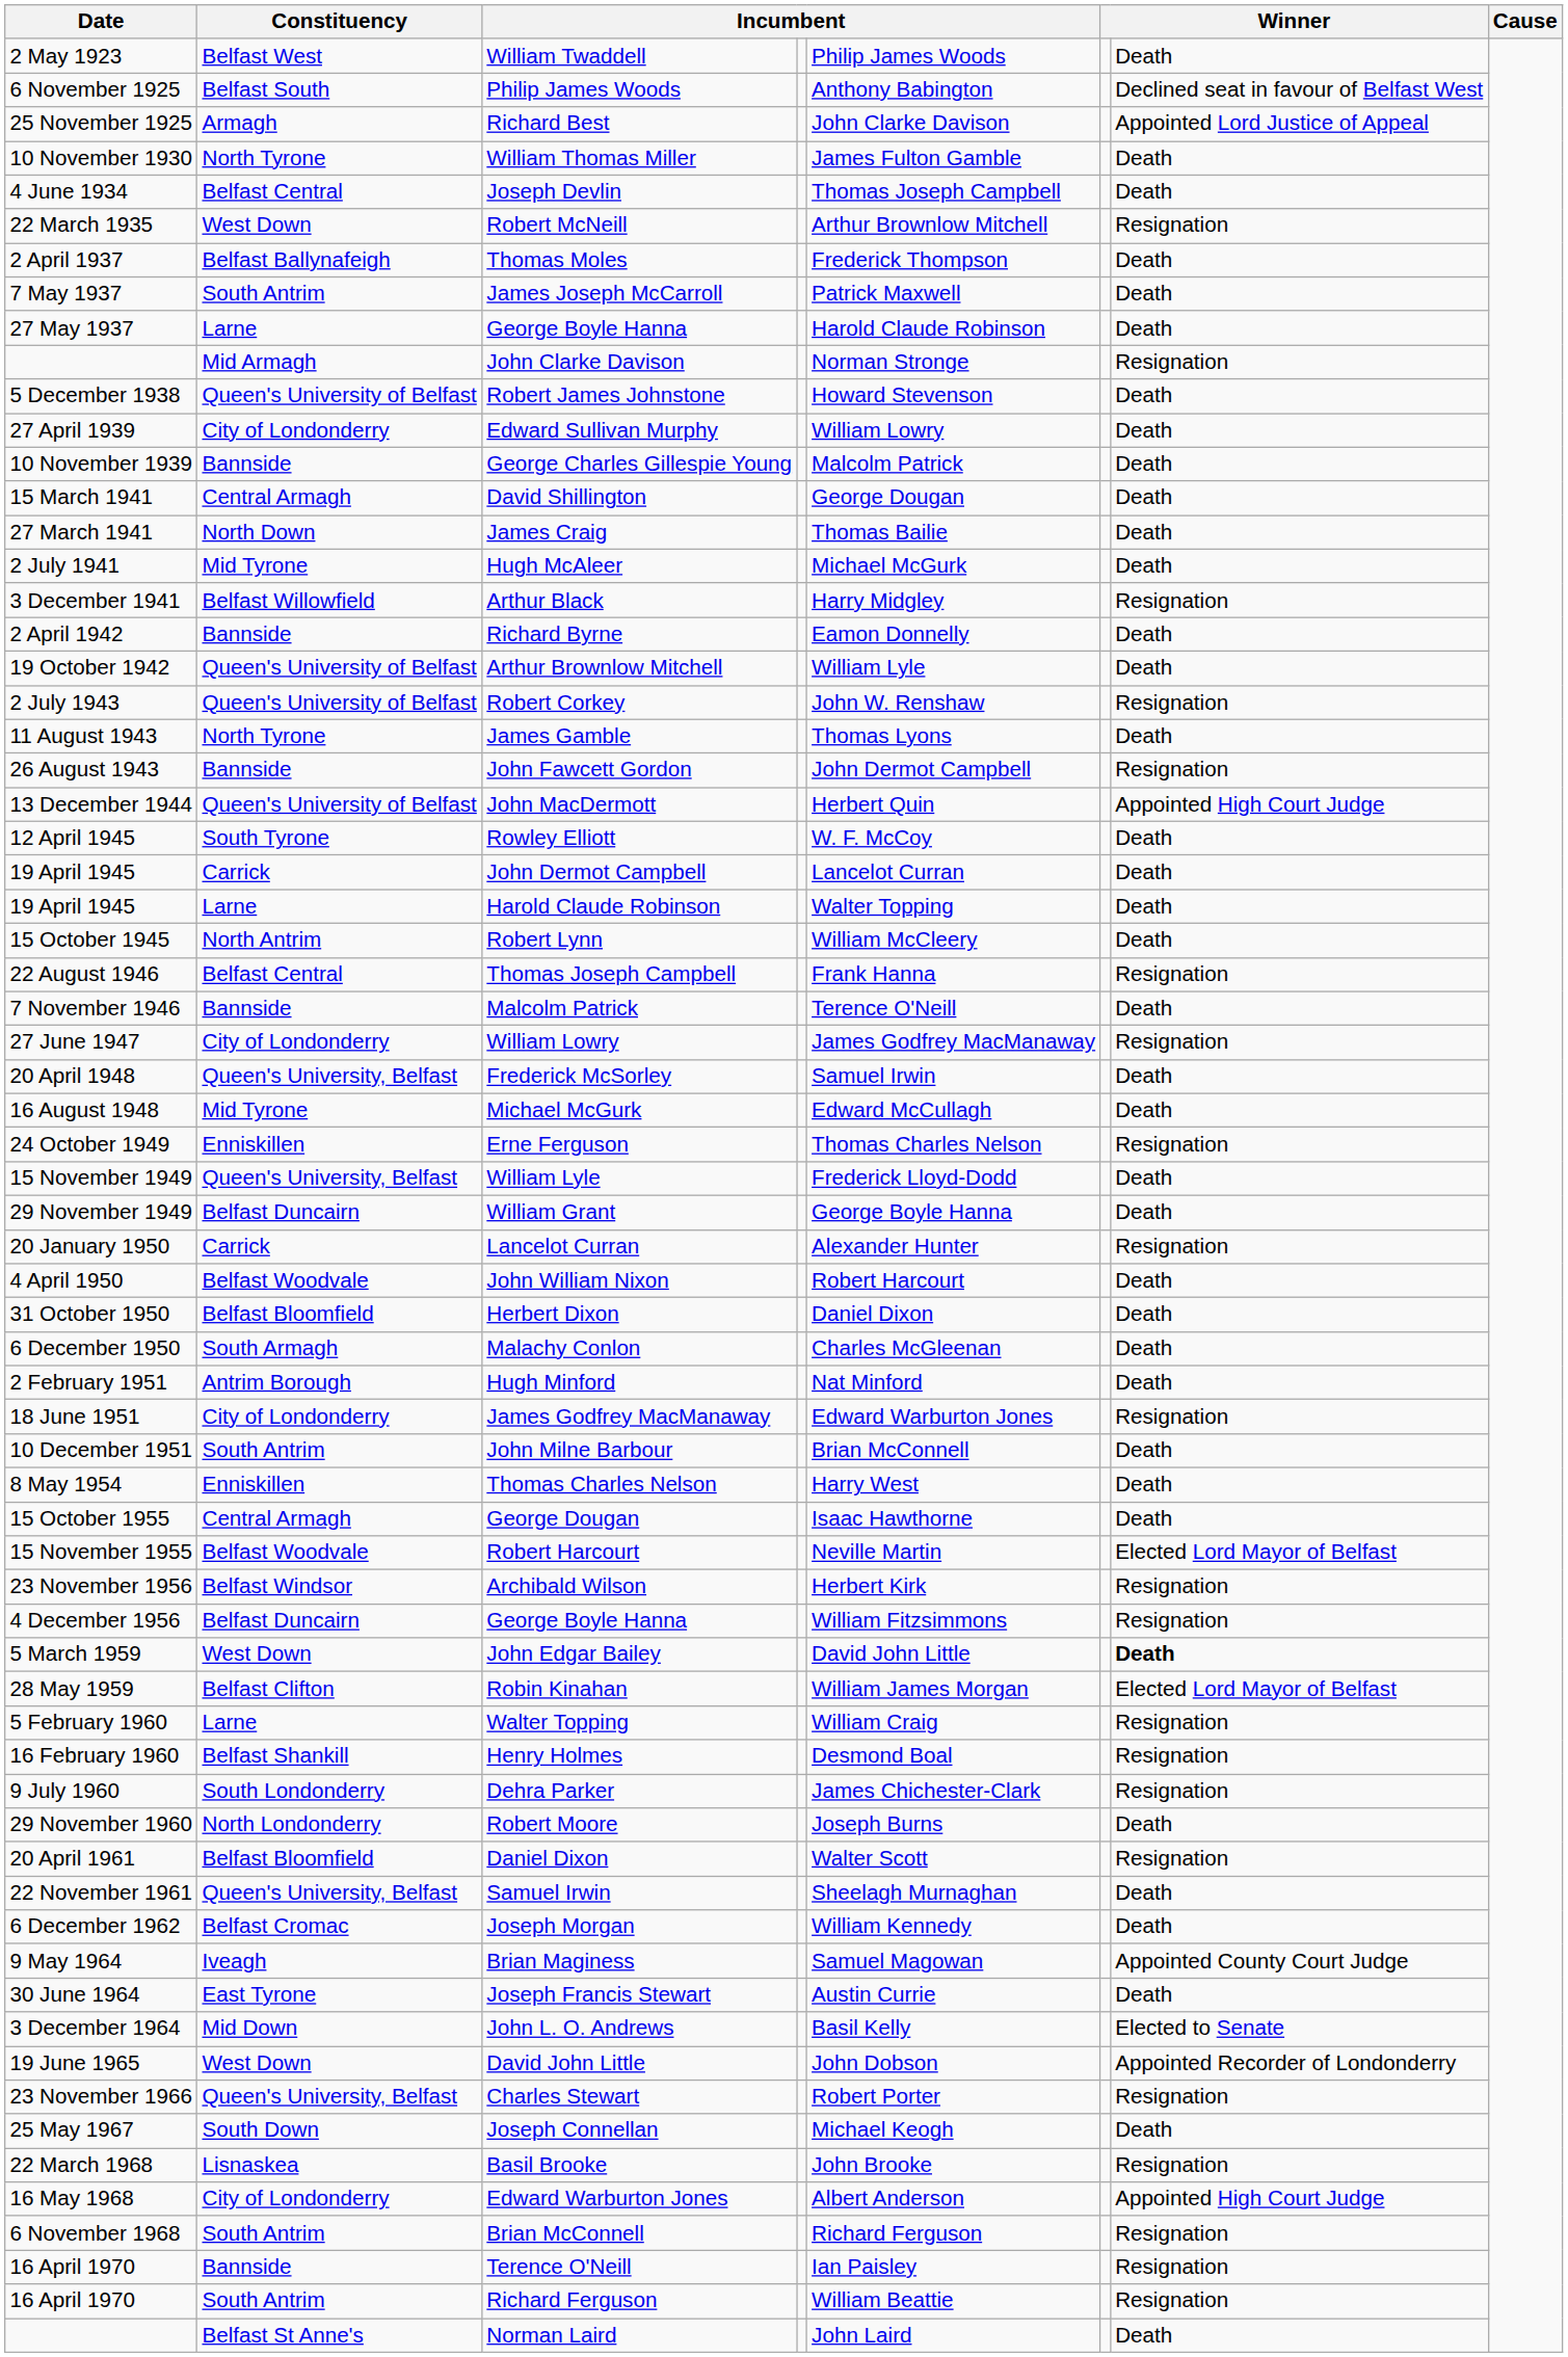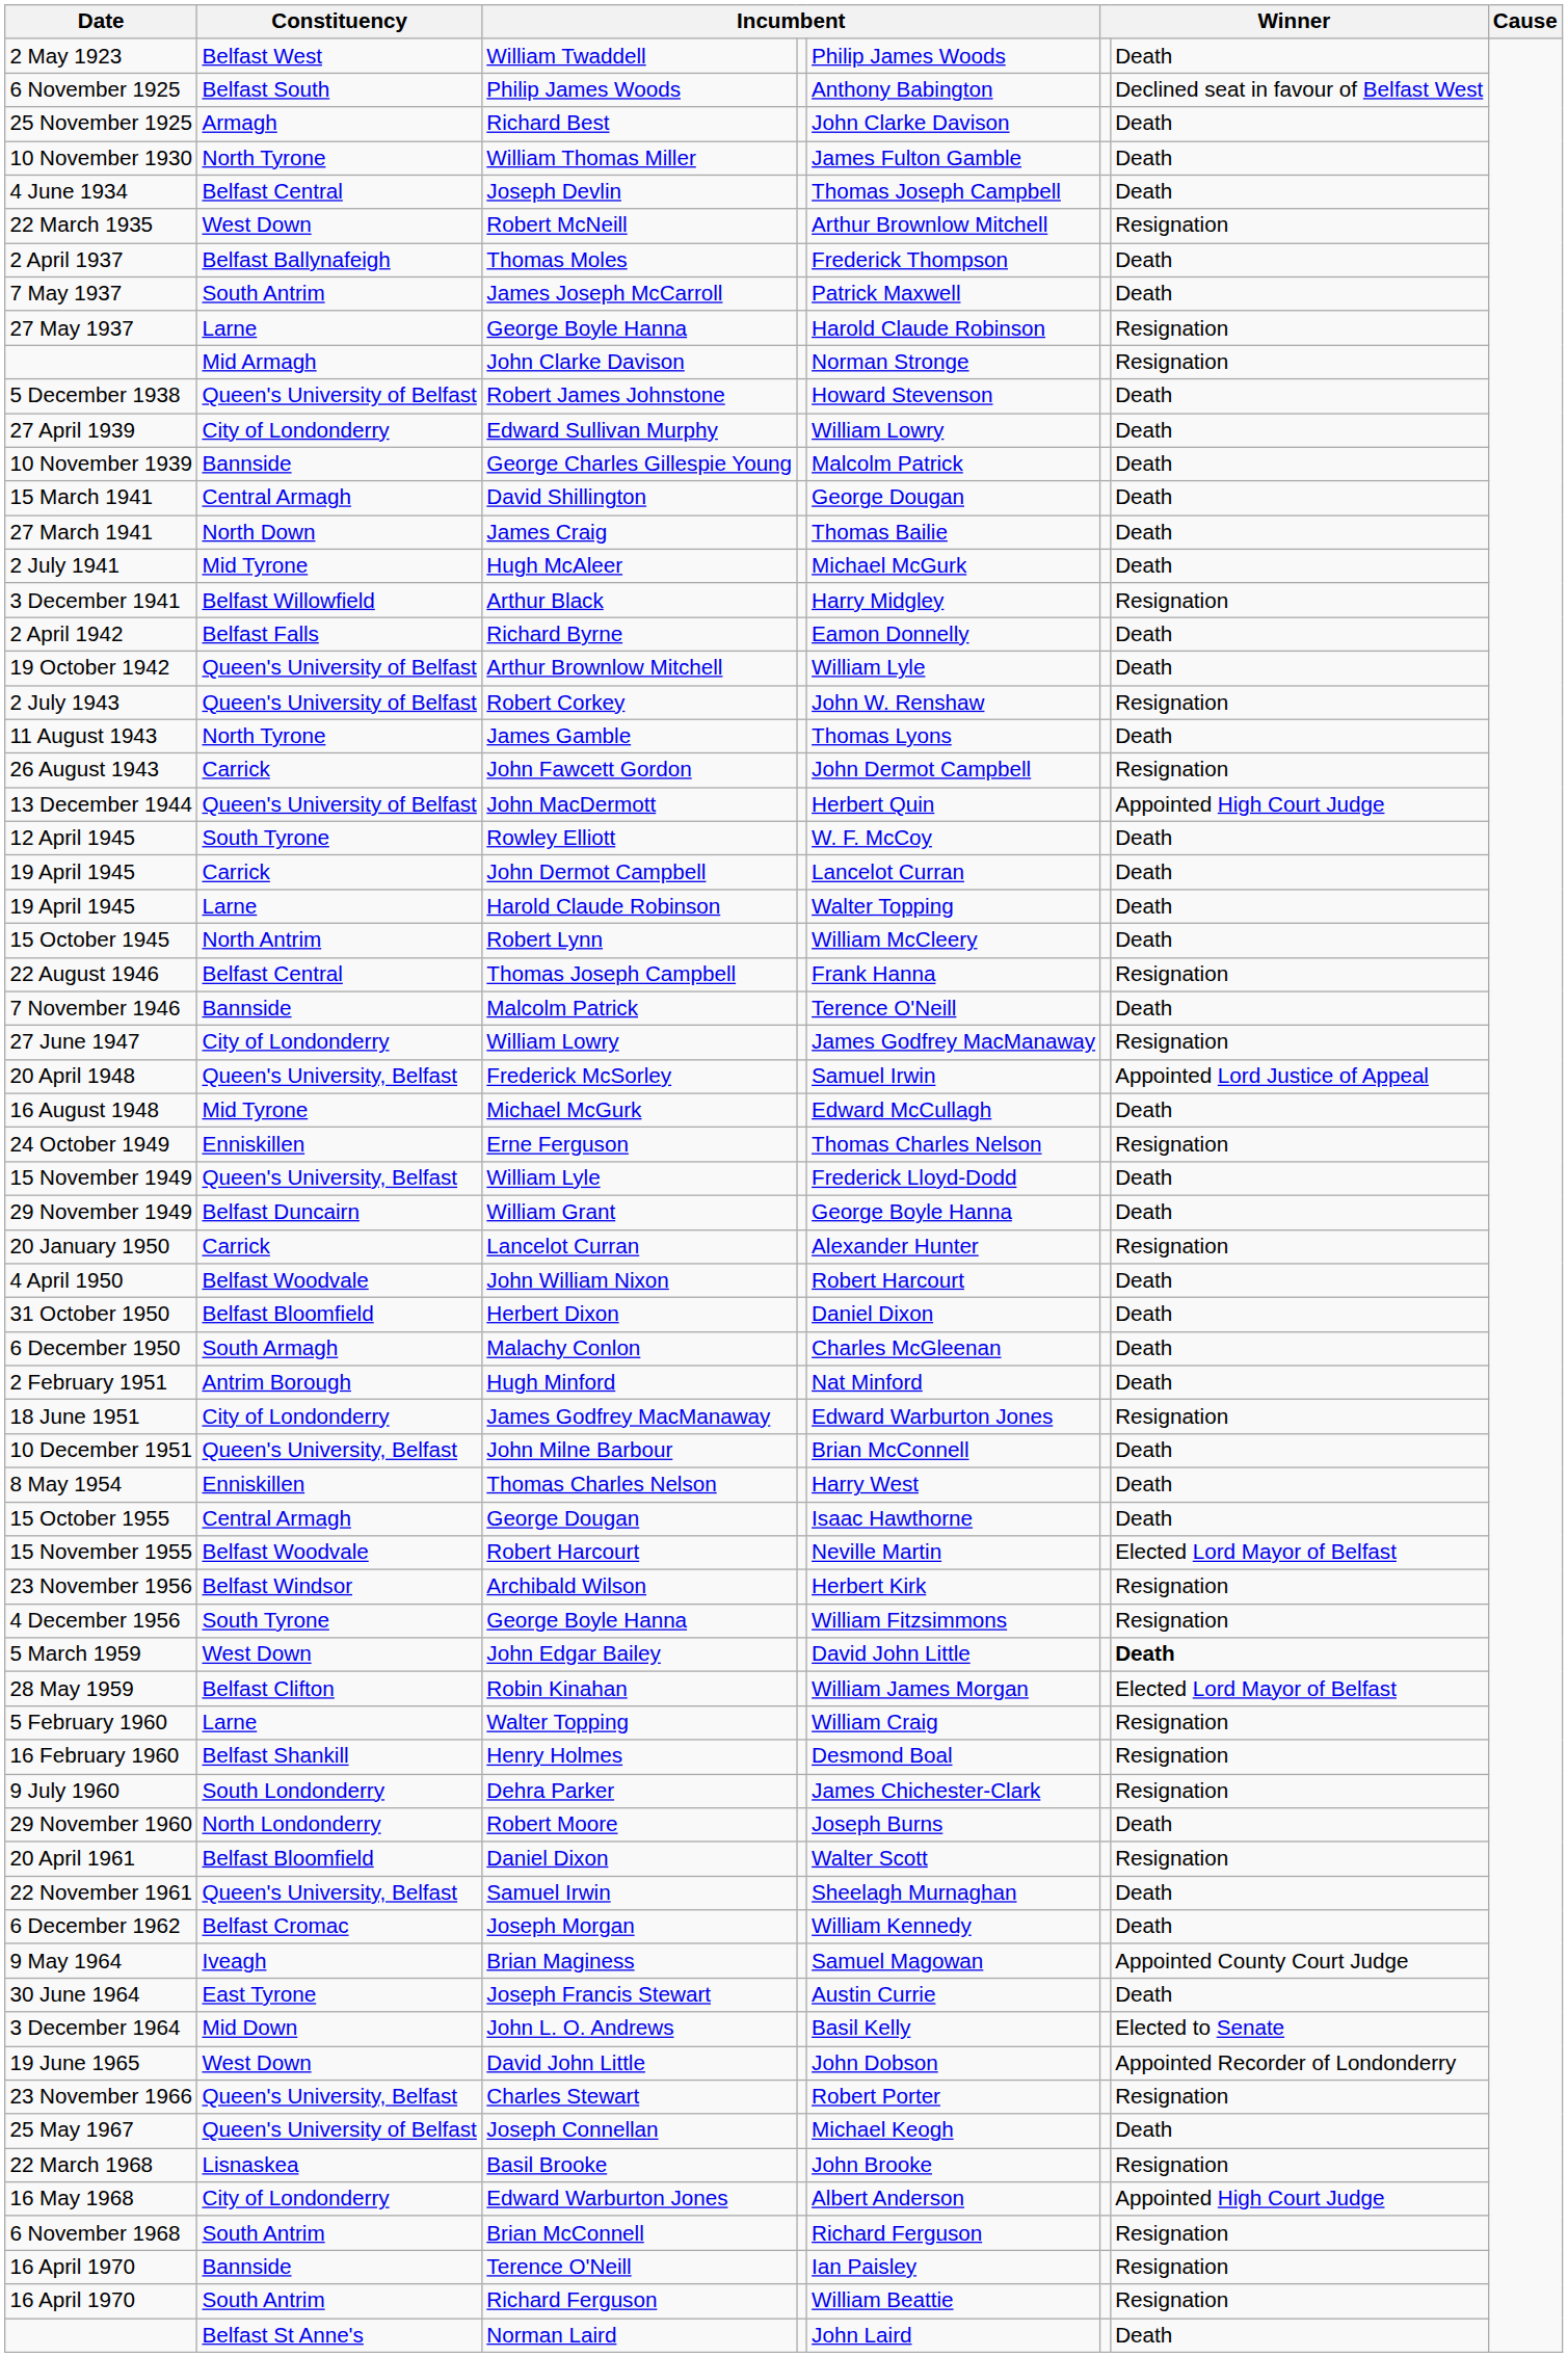Richard Best | column 7: Appointed Lord Justice of Appeal -> Death
27 May 1937 / George Boyle Hanna | column 7: Death -> Resignation
Richard Byrne | Constituency: Bannside -> Belfast Falls
John Fawcett Gordon | Constituency: Bannside -> Carrick
Frederick McSorley | column 7: Death -> Appointed Lord Justice of Appeal
John Milne Barbour | Constituency: South Antrim -> Queen's University, Belfast
4 December 1956 / George Boyle Hanna | Constituency: Belfast Duncairn -> South Tyrone
Joseph Connellan | Constituency: South Down -> Queen's University of Belfast
